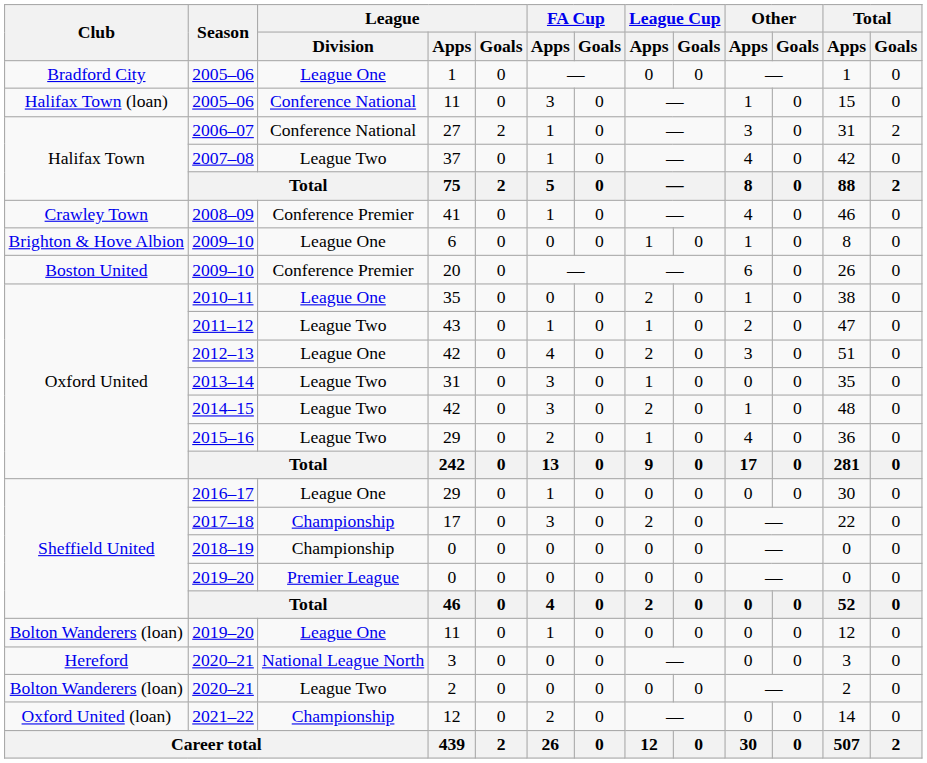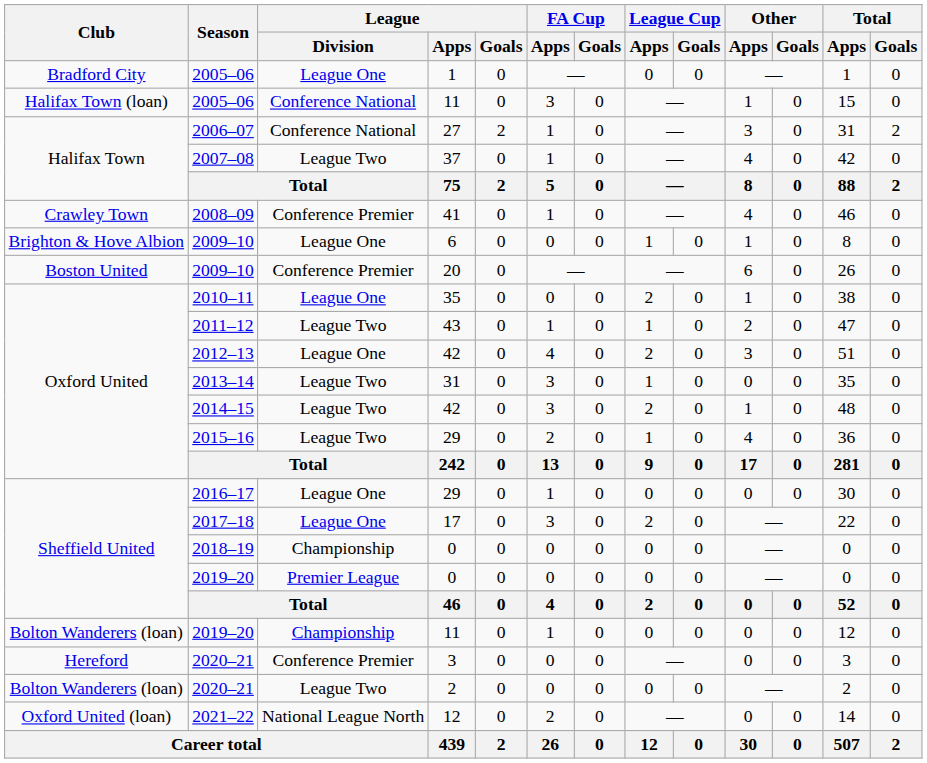2017–18 | League / Division: Championship -> League One
2019–20 / 11 | League / Division: League One -> Championship
2020–21 / 3 | League / Division: National League North -> Conference Premier
2021–22 | League / Division: Championship -> National League North
